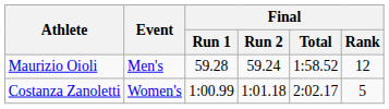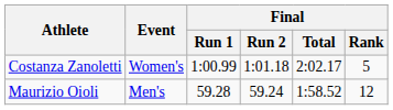rows swapped: Maurizio Oioli <-> Costanza Zanoletti
